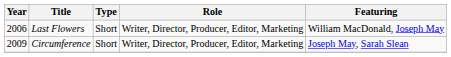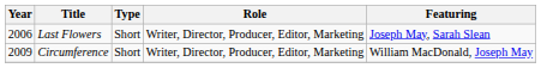Last Flowers | Featuring: William MacDonald, Joseph May -> Joseph May, Sarah Slean
Circumference | Featuring: Joseph May, Sarah Slean -> William MacDonald, Joseph May
